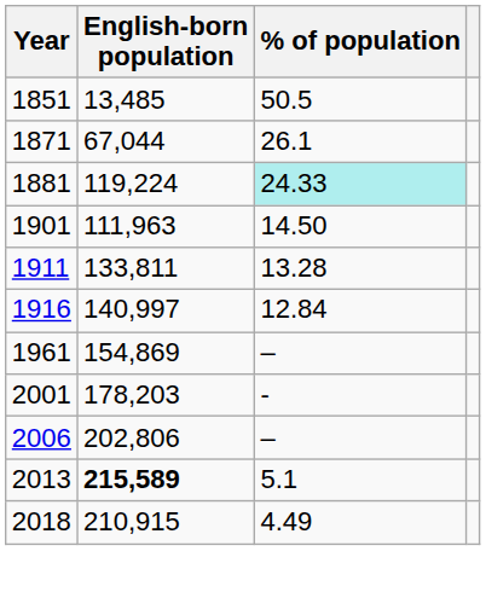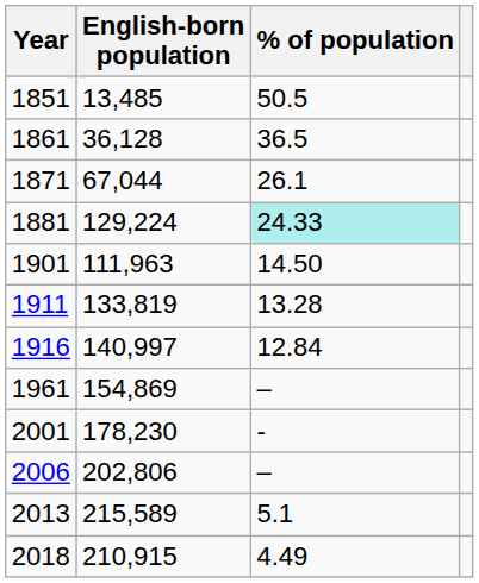+ row: 1861 | 36,128 | 36.5
1881 | English-born population: 119,224 -> 129,224
1911 | English-born population: 133,811 -> 133,819
2001 | English-born population: 178,203 -> 178,230
2013 | English-born population: bold -> normal
